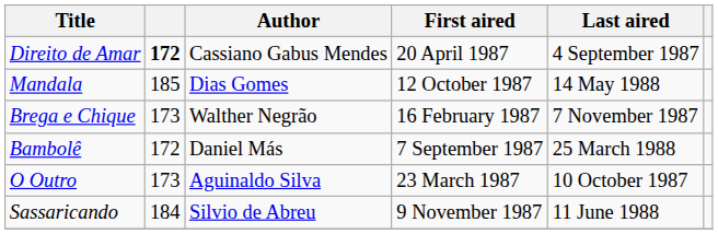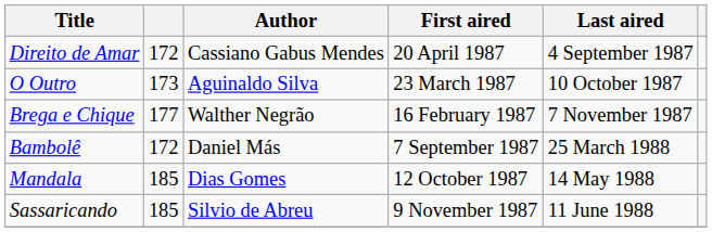Direito de Amar | column 2: bold -> normal
rows swapped: O Outro <-> Mandala
Brega e Chique | column 2: 173 -> 177
Sassaricando | column 2: 184 -> 185
